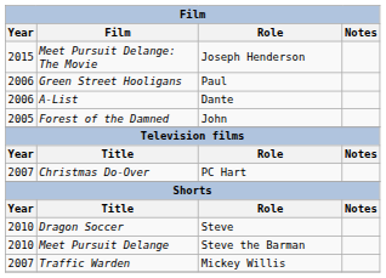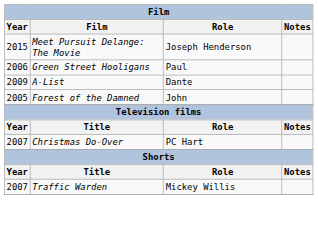A-List | Year: 2006 -> 2009
- row: 2010 | Dragon Soccer | Steve
- row: 2010 | Meet Pursuit Delange | Steve the Barman
